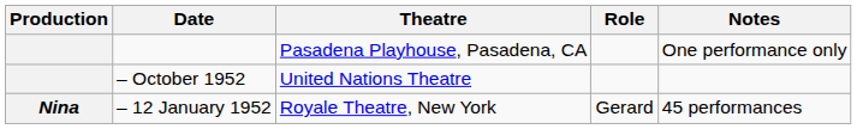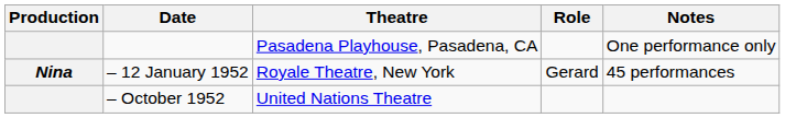rows swapped: – 12 January 1952 <-> – October 1952
